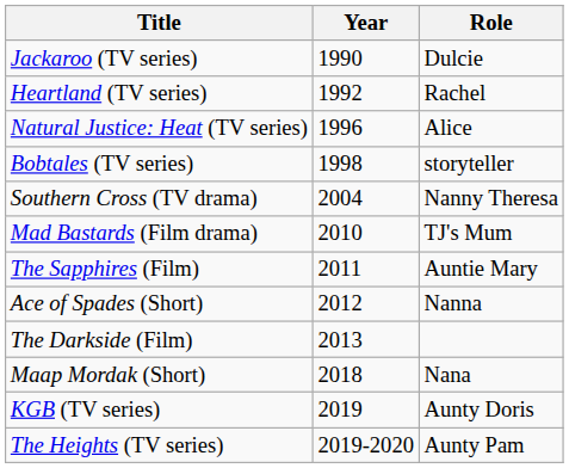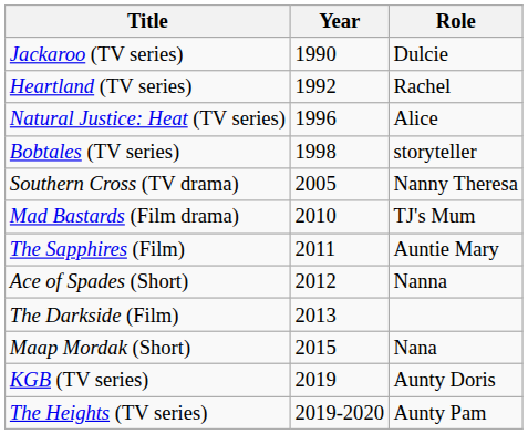Southern Cross (TV drama) | Year: 2004 -> 2005
Maap Mordak (Short) | Year: 2018 -> 2015
